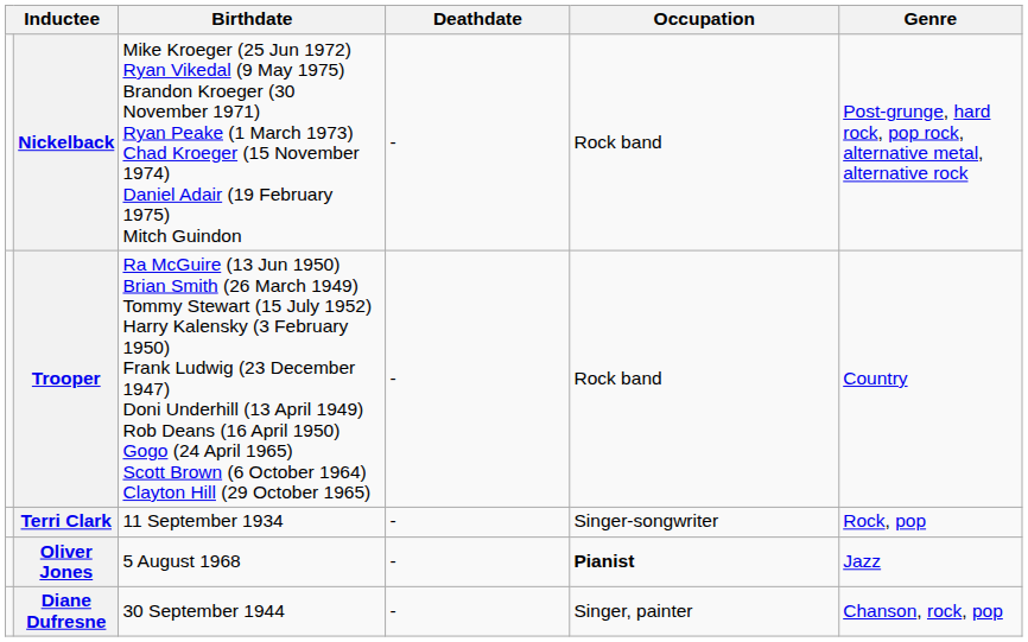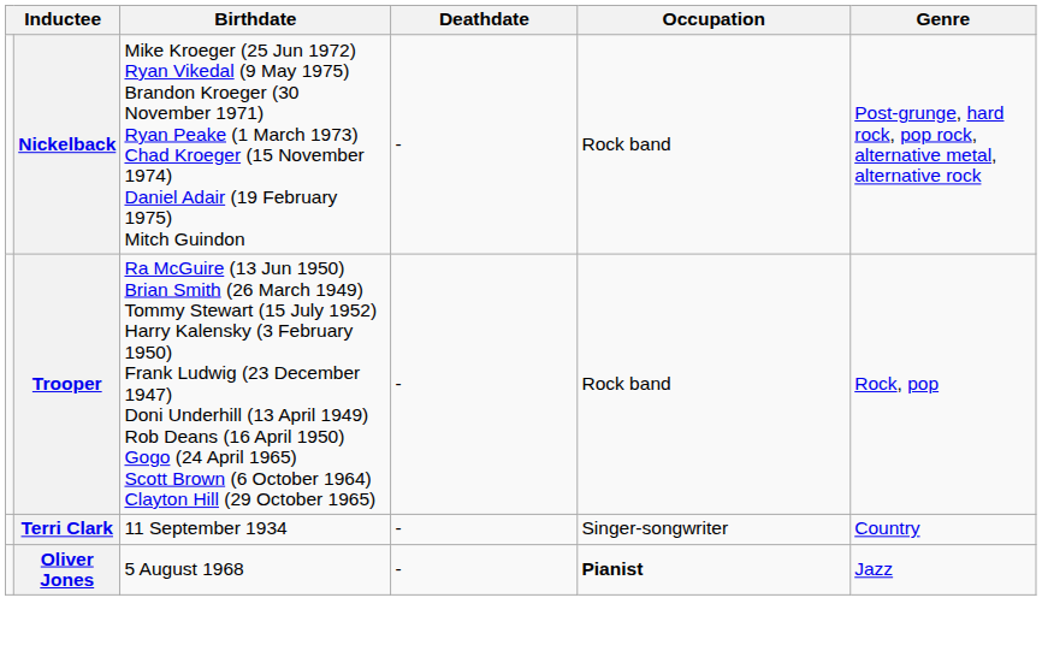Trooper | Genre: Country -> Rock, pop
Terri Clark | Genre: Rock, pop -> Country
- row: Diane Dufresne | 30 September 1944 | - | Singer, painter | Chanson, rock, pop
